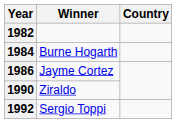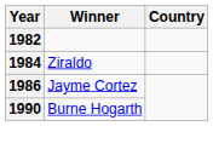1984 | Winner: Burne Hogarth -> Ziraldo
1990 | Winner: Ziraldo -> Burne Hogarth
- row: 1992 | Sergio Toppi
